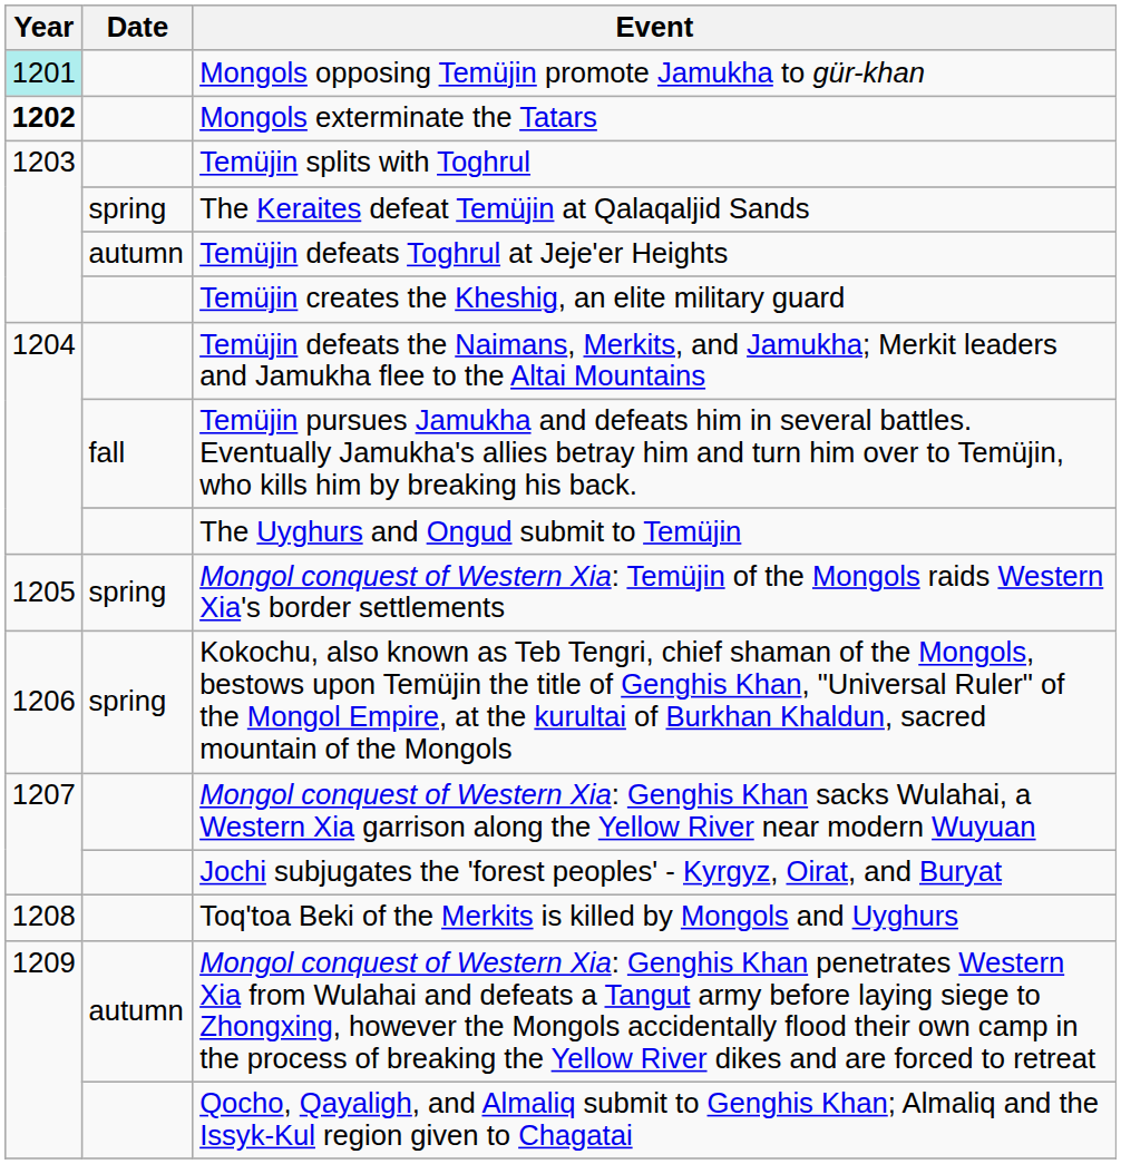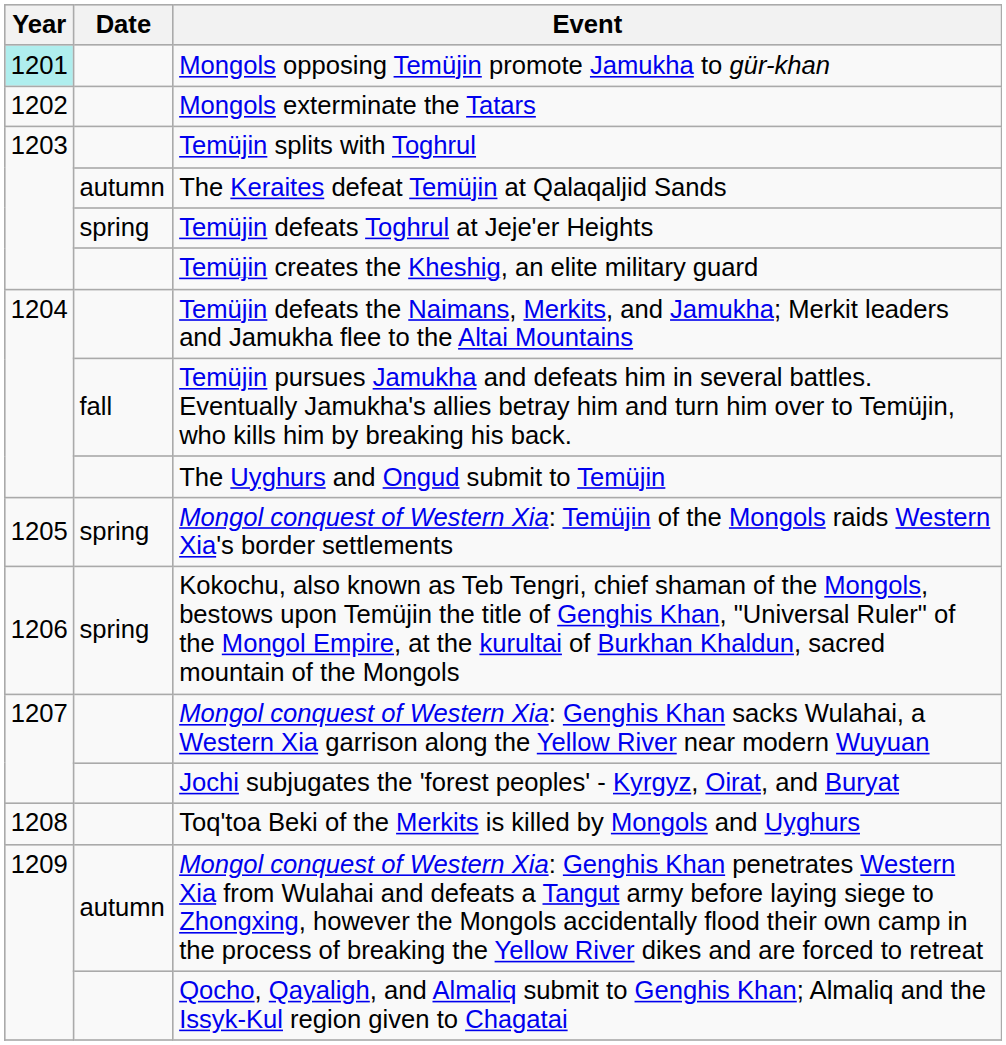Mongols exterminate the Tatars | Year: bold -> normal
The Keraites defeat Temüjin at Qalaqaljid Sands | Date: spring -> autumn
Temüjin defeats Toghrul at Jeje'er Heights | Date: autumn -> spring
